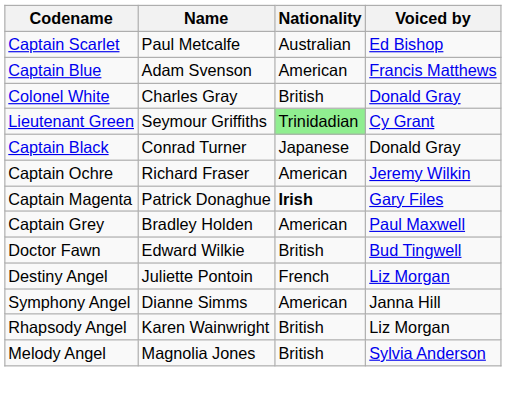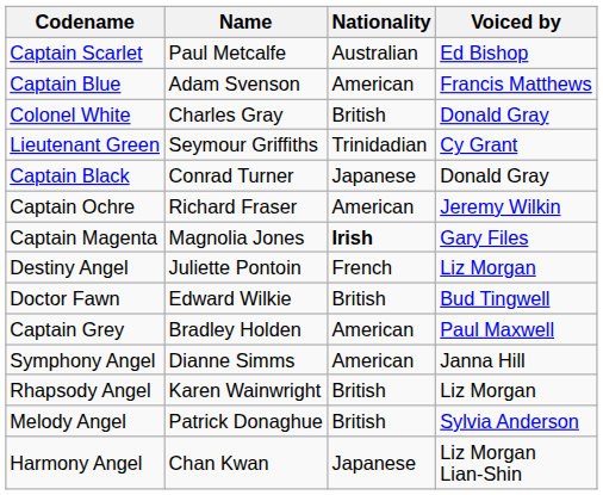Lieutenant Green | Nationality: lightgreen background -> no background
Captain Magenta | Name: Patrick Donaghue -> Magnolia Jones
rows swapped: Captain Grey <-> Destiny Angel
Melody Angel | Name: Magnolia Jones -> Patrick Donaghue
+ row: Harmony Angel | Chan Kwan | Japanese | Liz Morgan Lian-Shin
